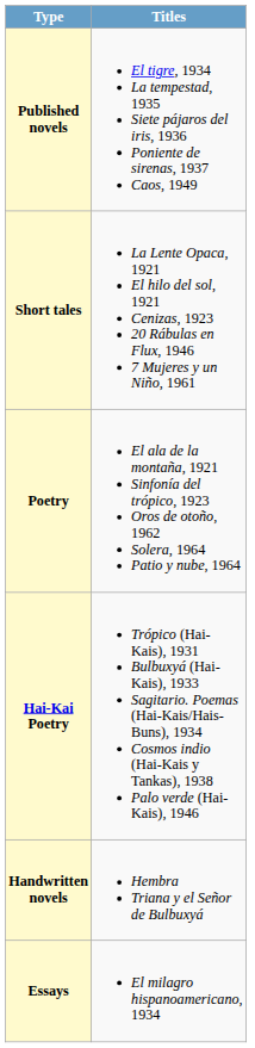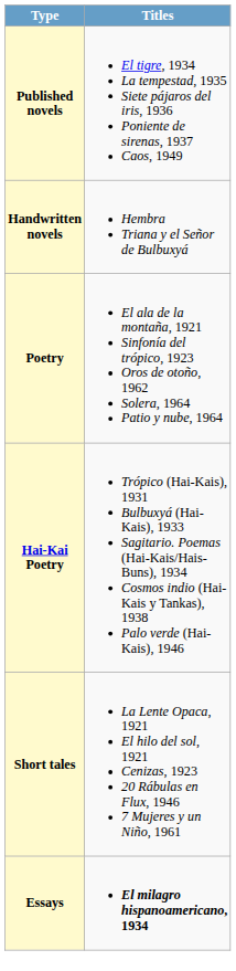rows swapped: Handwritten novels <-> Short tales
Essays | Titles: normal -> bold
